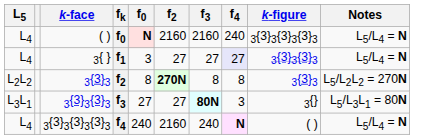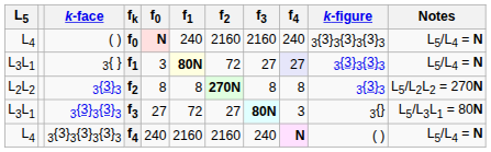+ column: f1 | 240 | 80N | 8 | 72 | 2160
3{ } | L5: L4 -> L3L1
3{ } | f2: 27 -> 72
